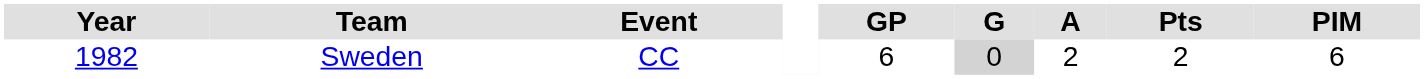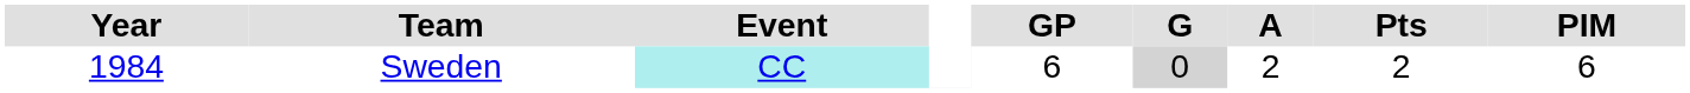Sweden | Year: 1982 -> 1984
Sweden | Event: no background -> paleturquoise background
